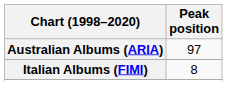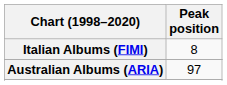rows swapped: Australian Albums (ARIA) <-> Italian Albums (FIMI)
